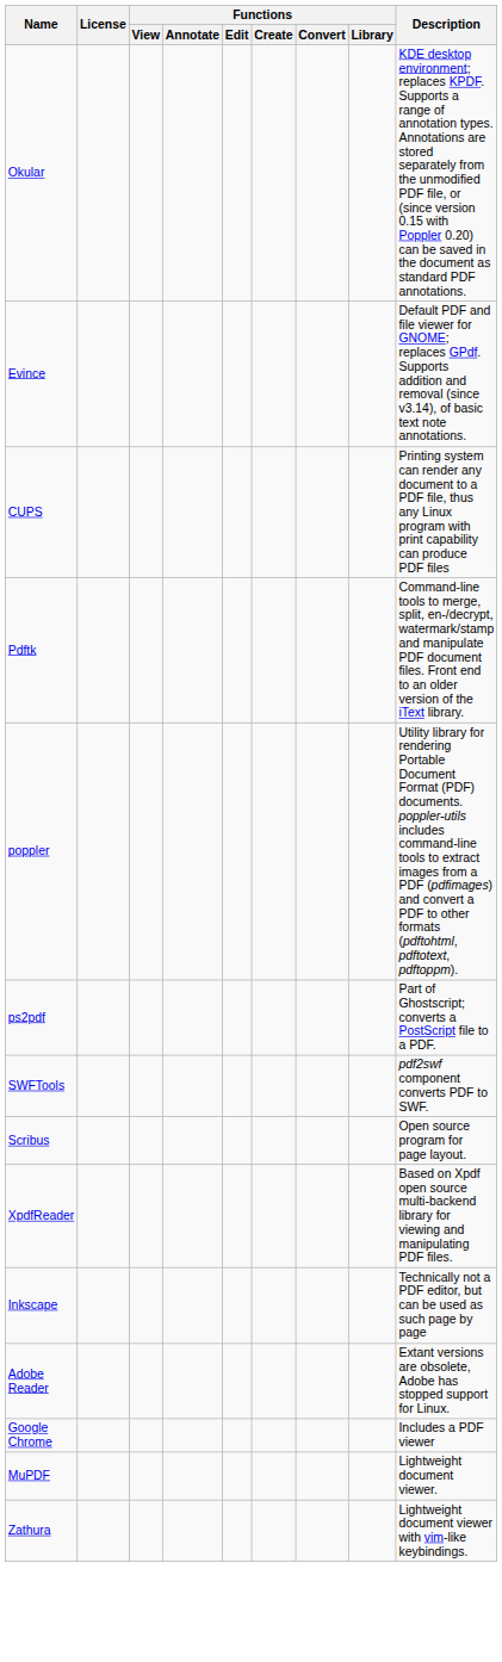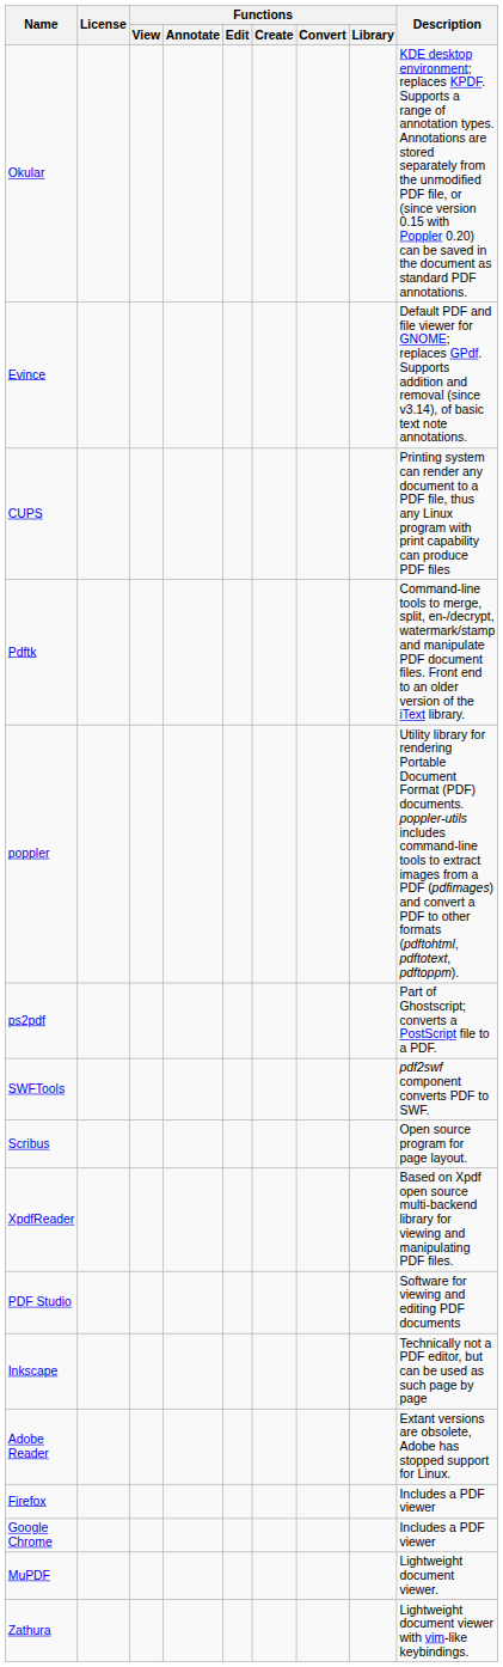+ row: PDF Studio | Software for viewing and editing PDF documents
+ row: Firefox | Includes a PDF viewer
